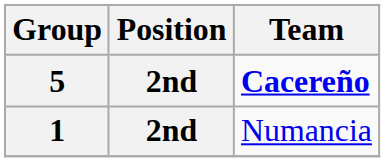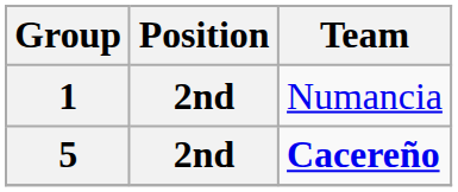rows swapped: 1 <-> 5
